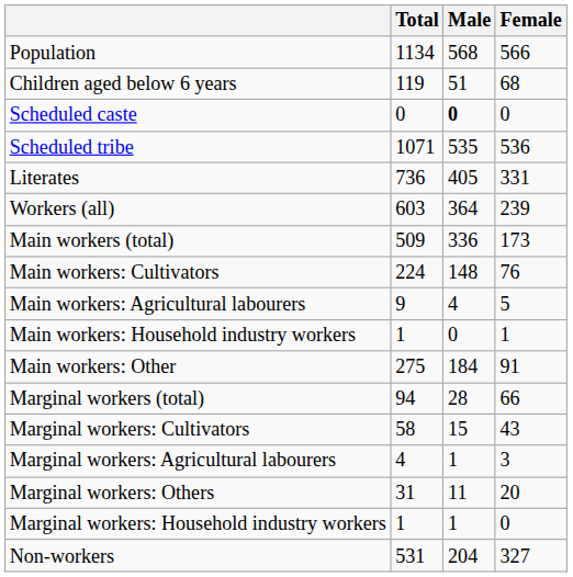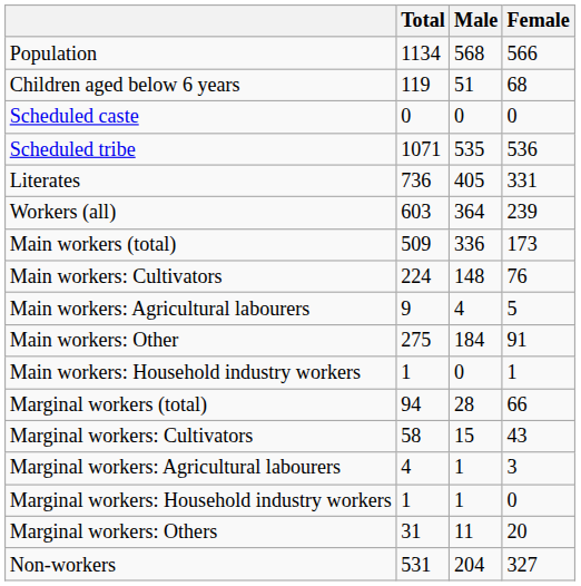Scheduled caste | Male: bold -> normal
rows swapped: Main workers: Household industry workers <-> Main workers: Other
rows swapped: Marginal workers: Household industry workers <-> Marginal workers: Others
